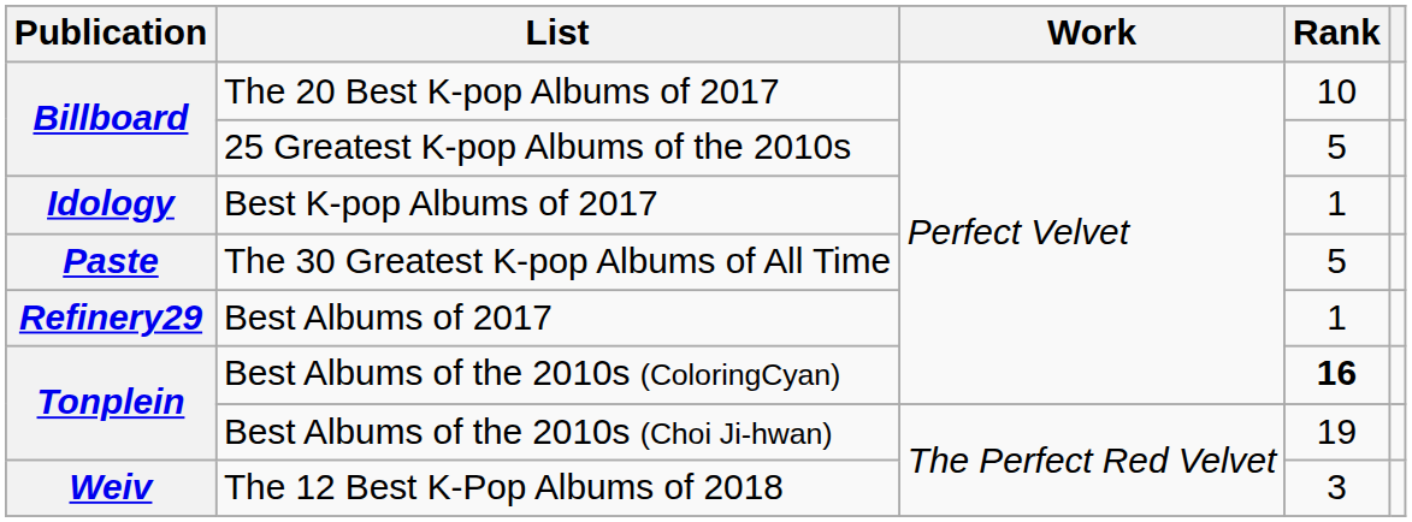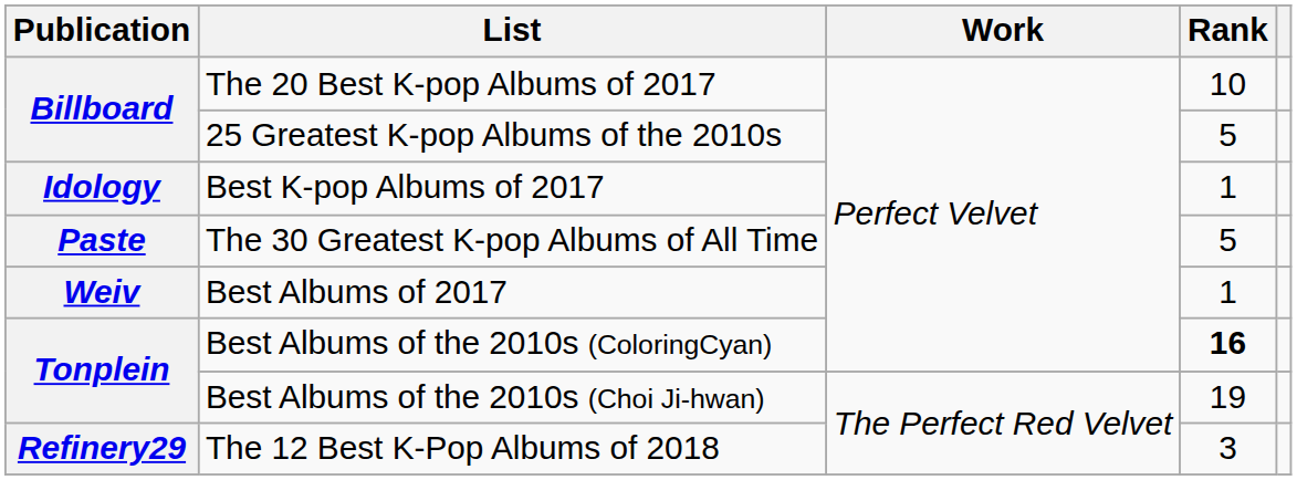Best Albums of 2017 | Publication: Refinery29 -> Weiv
The 12 Best K-Pop Albums of 2018 | Publication: Weiv -> Refinery29
